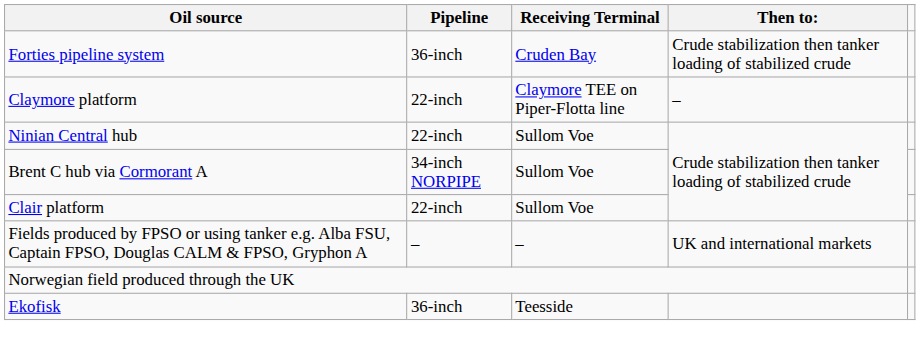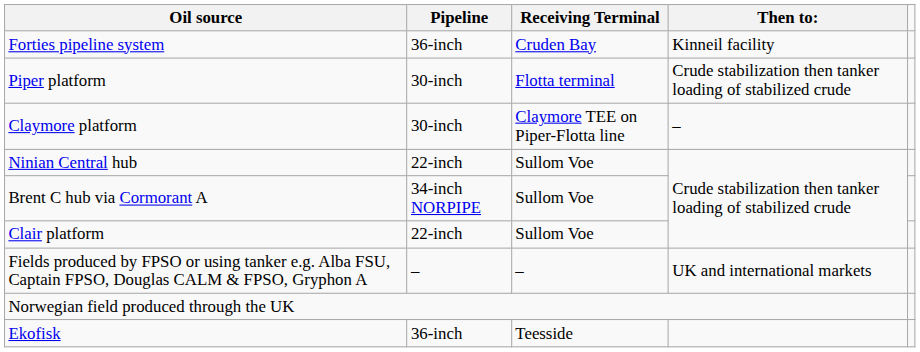Forties pipeline system | Then to:: Crude stabilization then tanker loading of stabilized crude -> Kinneil facility
+ row: Piper platform | 30-inch | Flotta terminal | Crude stabilization then tanker loading of stabilized crude
Claymore platform | Pipeline: 22-inch -> 30-inch
